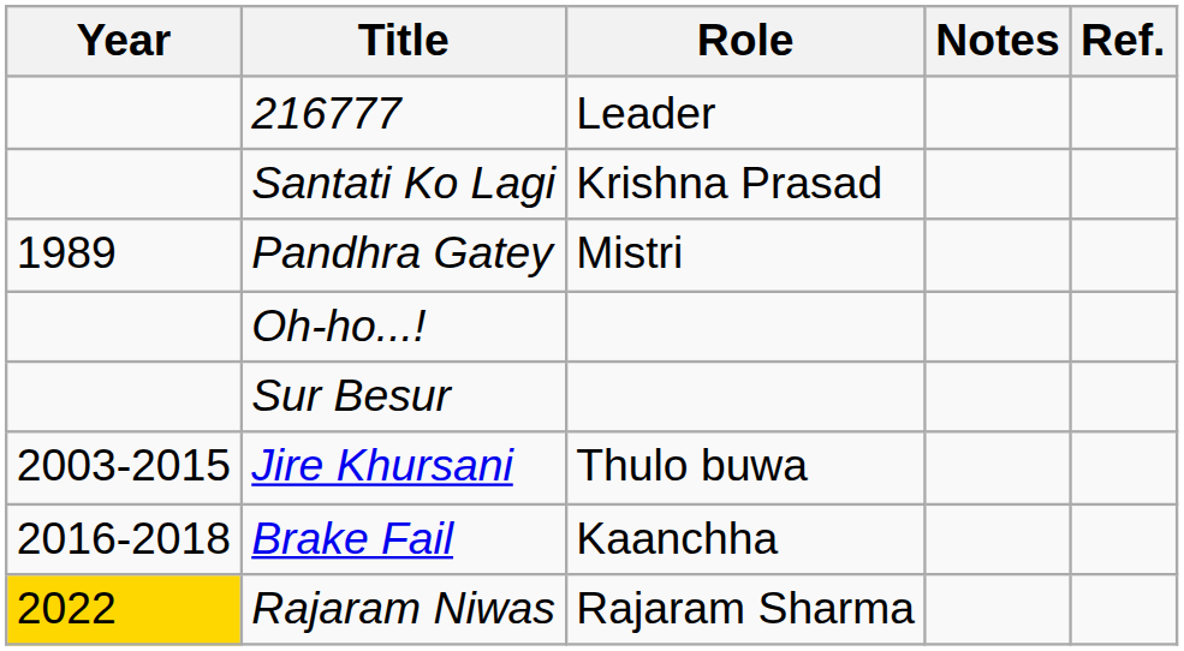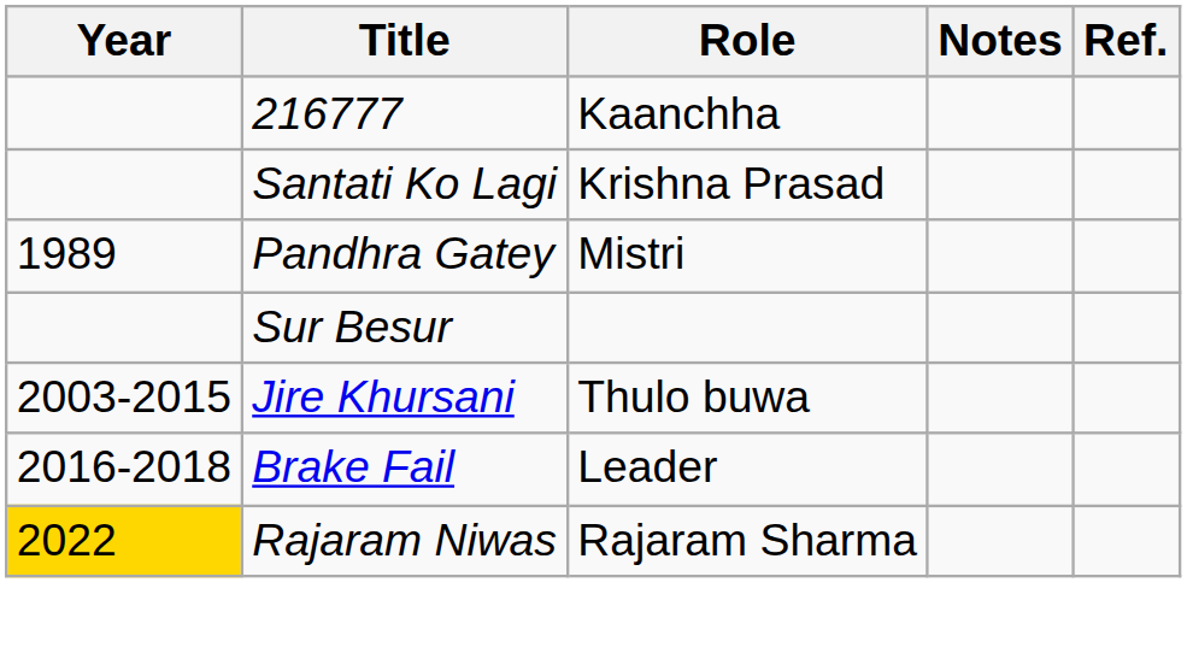216777 | Role: Leader -> Kaanchha
- row: Oh-ho...!
Brake Fail | Role: Kaanchha -> Leader
